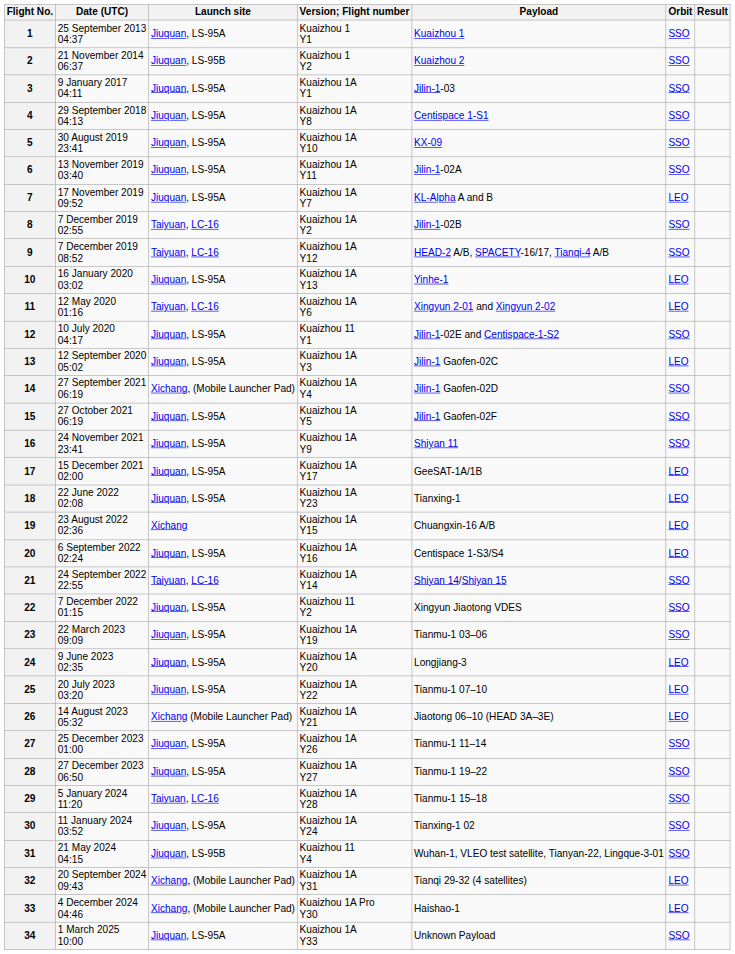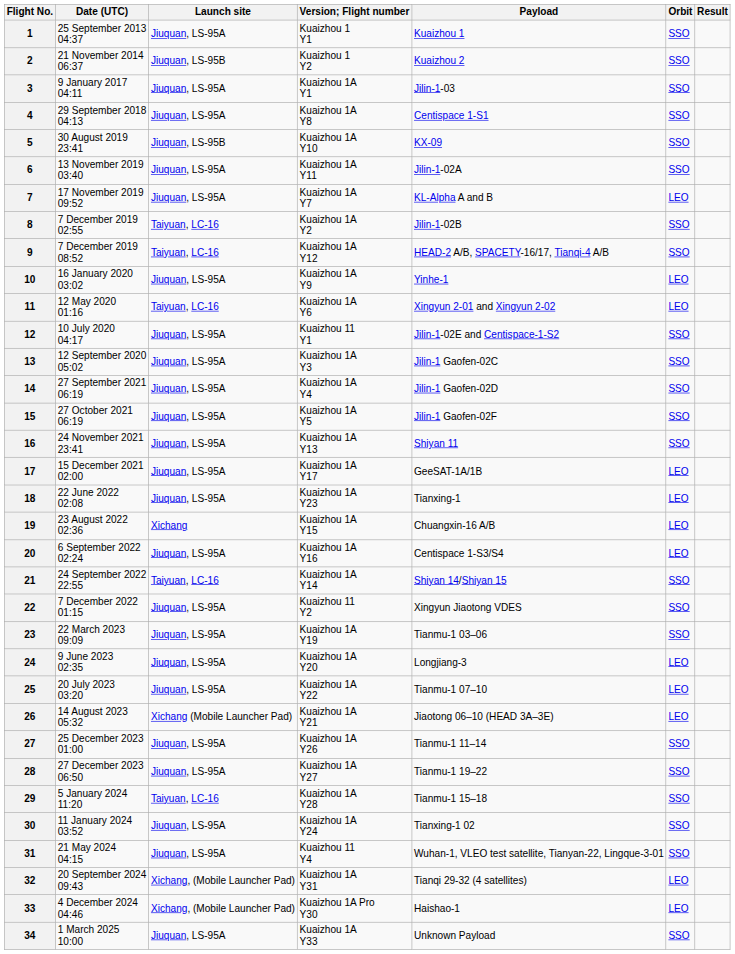5 | Launch site: Jiuquan, LS-95A -> Jiuquan, LS-95B
10 | Version; Flight number: Kuaizhou 1A Y13 -> Kuaizhou 1A Y9
13 | Orbit: LEO -> SSO
14 | Launch site: Xichang, (Mobile Launcher Pad) -> Jiuquan, LS-95A
16 | Version; Flight number: Kuaizhou 1A Y9 -> Kuaizhou 1A Y13
31 | Launch site: Jiuquan, LS-95B -> Jiuquan, LS-95A
